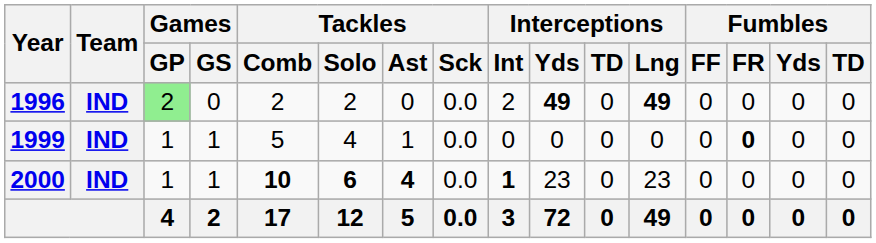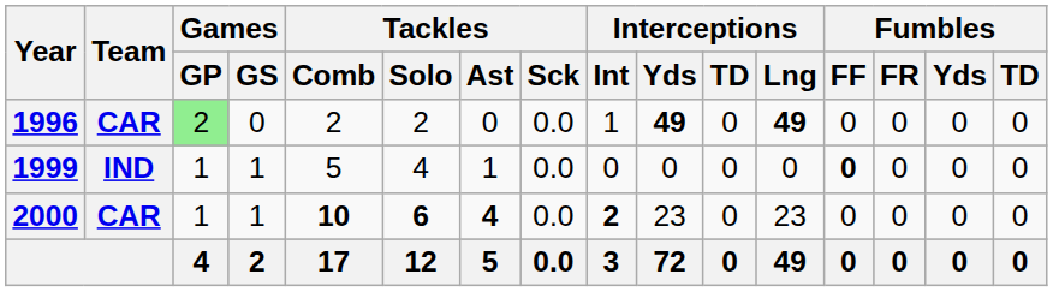1996 | Team: IND -> CAR
1996 | Interceptions / Int: 2 -> 1
1999 | Fumbles / FF: normal -> bold
1999 | Fumbles / FR: bold -> normal
2000 | Team: IND -> CAR
2000 | Interceptions / Int: 1 -> 2
